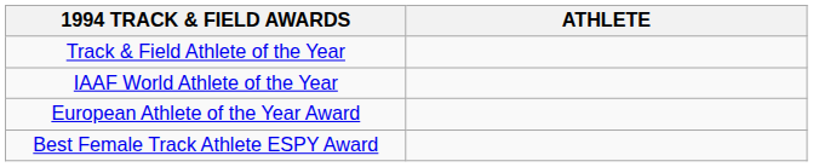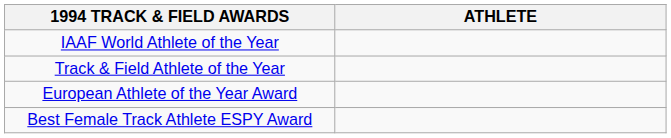rows swapped: IAAF World Athlete of the Year <-> Track & Field Athlete of the Year
